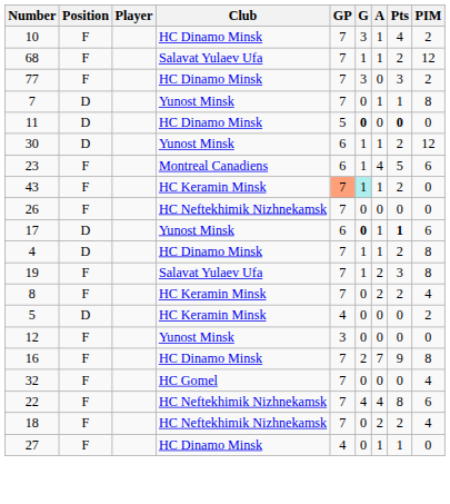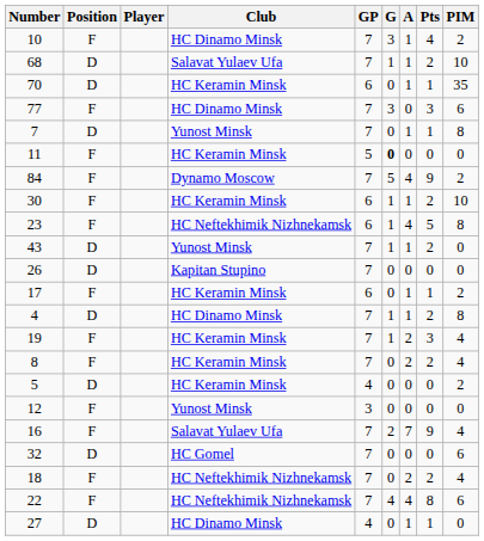68 | Position: F -> D
68 | PIM: 12 -> 10
+ row: 70 | D | HC Keramin Minsk | 6 | 0 | 1 | 1 | 35
77 | PIM: 2 -> 6
11 | Position: D -> F
11 | Club: HC Dinamo Minsk -> HC Keramin Minsk
11 | Pts: bold -> normal
+ row: 84 | F | Dynamo Moscow | 7 | 5 | 4 | 9 | 2
30 | Position: D -> F
30 | Club: Yunost Minsk -> HC Keramin Minsk
30 | PIM: 12 -> 10
23 | Club: Montreal Canadiens -> HC Neftekhimik Nizhnekamsk
23 | PIM: 6 -> 8
43 | Position: F -> D
43 | Club: HC Keramin Minsk -> Yunost Minsk
43 | GP: lightsalmon background -> no background
43 | G: paleturquoise background -> no background
26 | Position: F -> D
26 | Club: HC Neftekhimik Nizhnekamsk -> Kapitan Stupino
17 | Position: D -> F
17 | Club: Yunost Minsk -> HC Keramin Minsk
17 | G: bold -> normal
17 | Pts: bold -> normal
17 | PIM: 6 -> 2
19 | Club: Salavat Yulaev Ufa -> HC Keramin Minsk
19 | PIM: 8 -> 4
16 | Club: HC Dinamo Minsk -> Salavat Yulaev Ufa
16 | PIM: 8 -> 4
32 | Position: F -> D
32 | PIM: 4 -> 6
rows swapped: 18 <-> 22
27 | Position: F -> D
